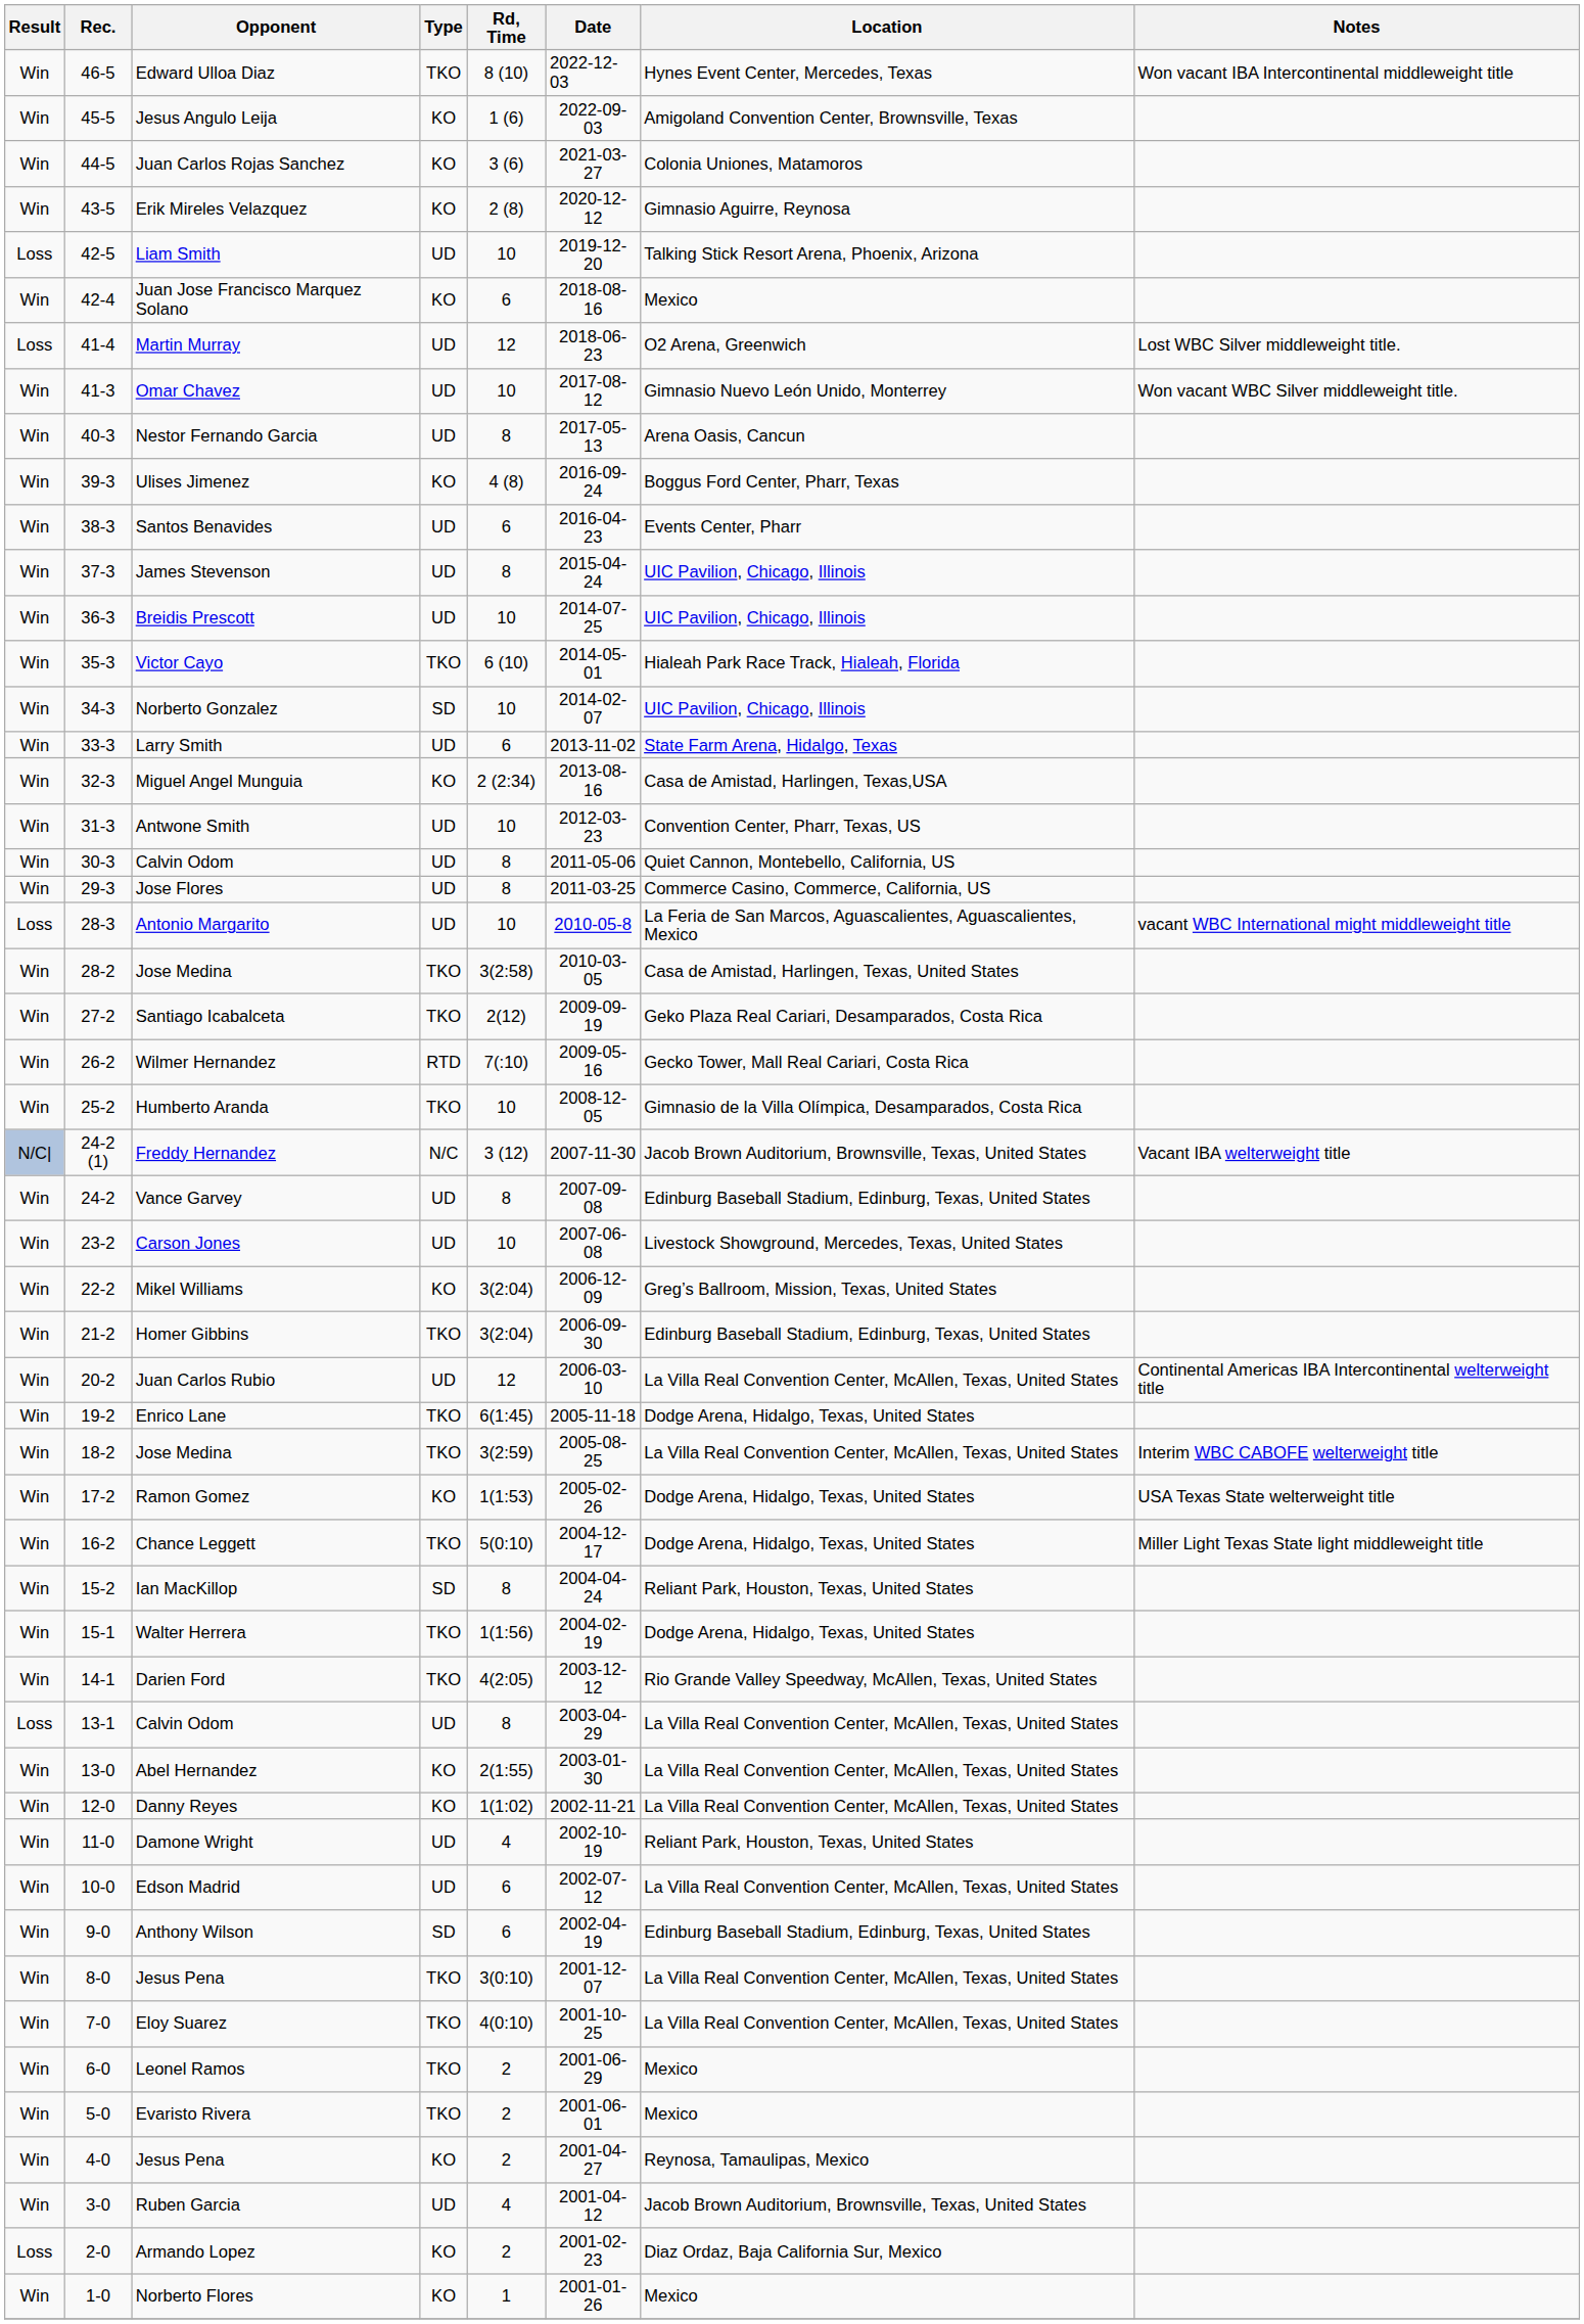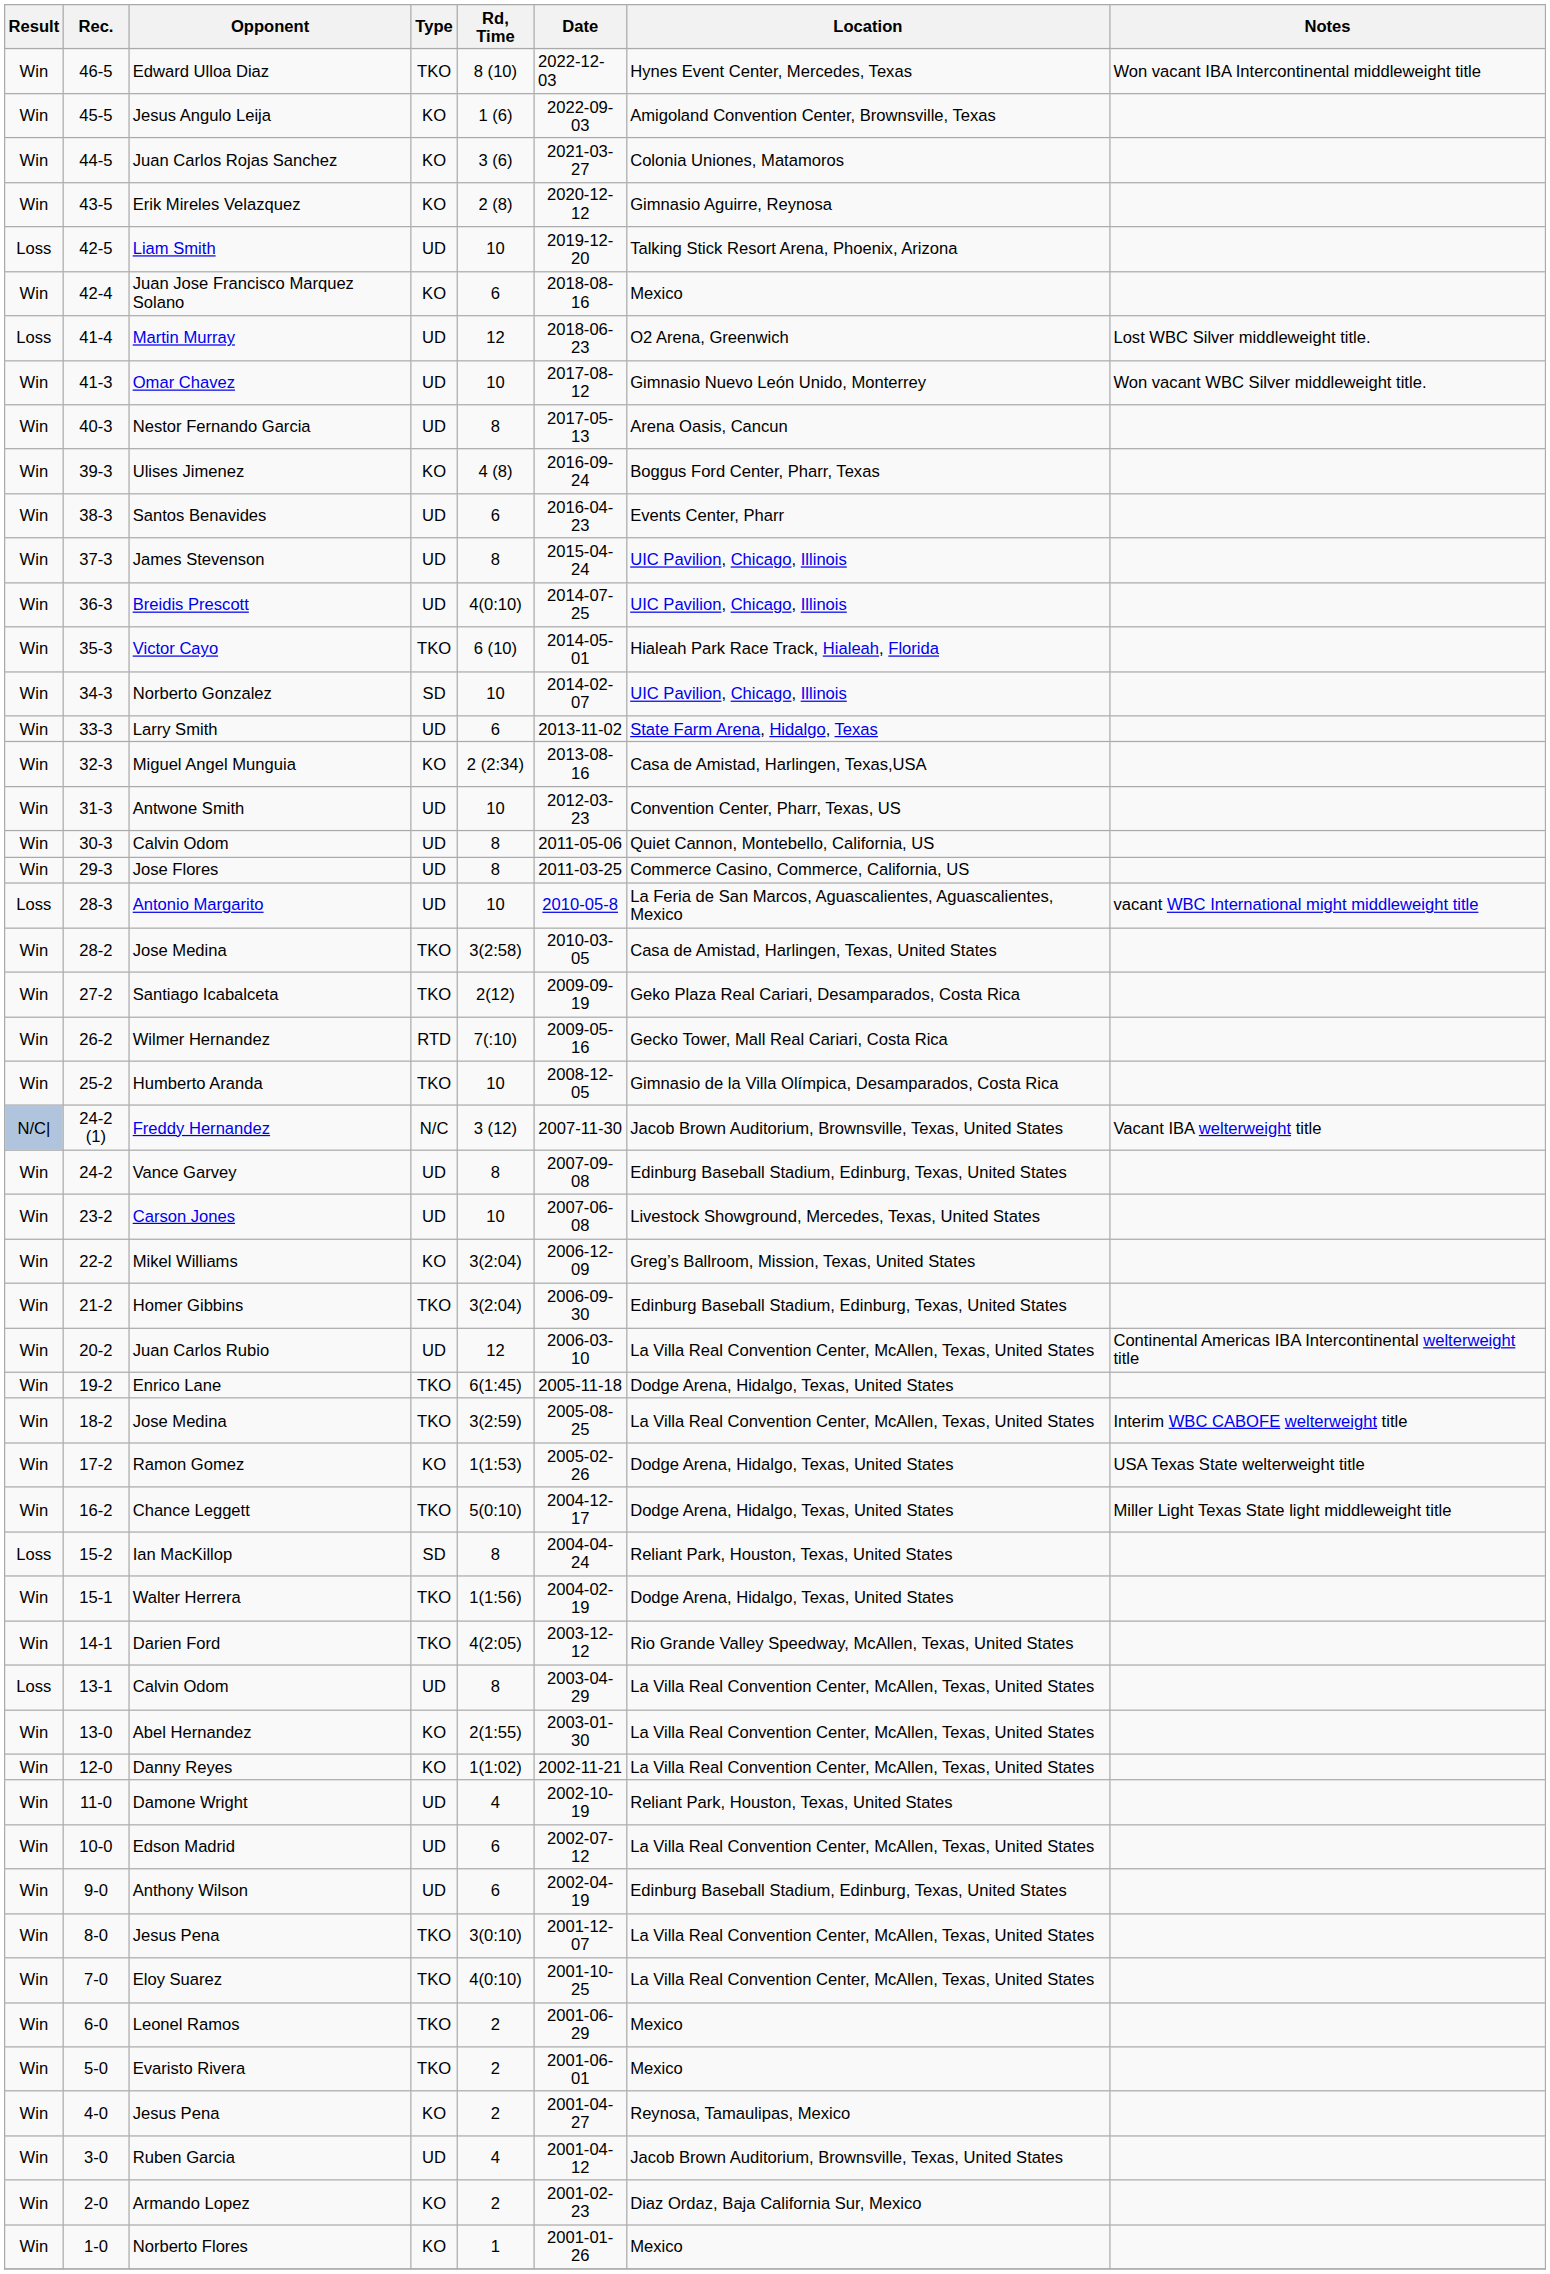Breidis Prescott | Rd, Time: 10 -> 4(0:10)
Ian MacKillop | Result: Win -> Loss
Anthony Wilson | Type: SD -> UD
Armando Lopez | Result: Loss -> Win
